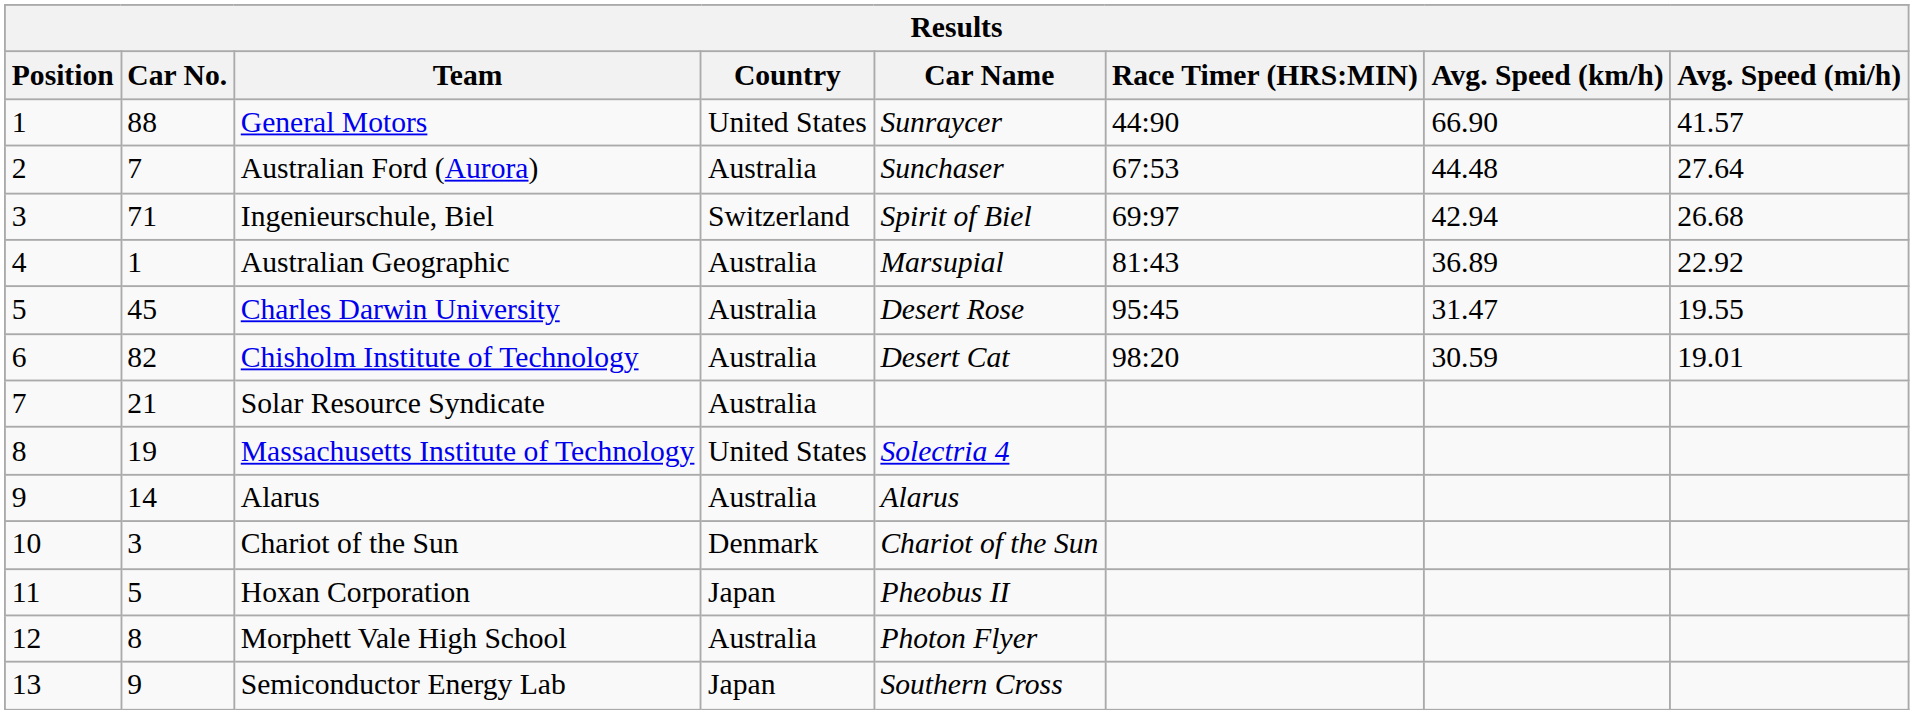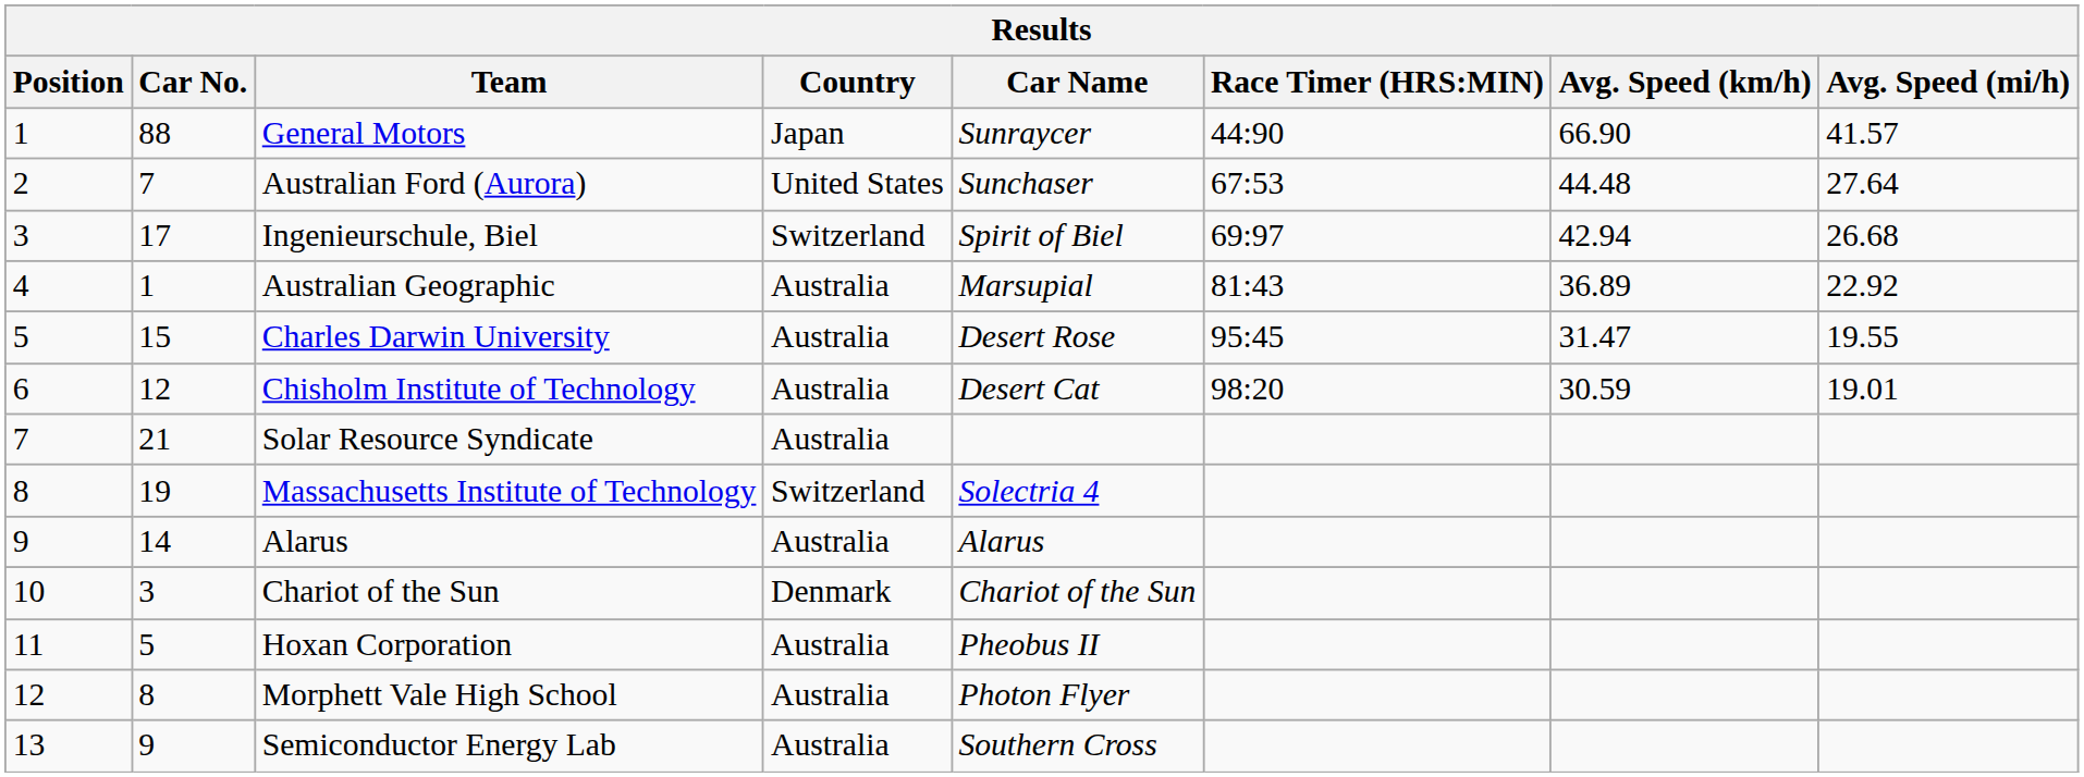General Motors | Country: United States -> Japan
Australian Ford (Aurora) | Country: Australia -> United States
Ingenieurschule, Biel | Car No.: 71 -> 17
Charles Darwin University | Car No.: 45 -> 15
Chisholm Institute of Technology | Car No.: 82 -> 12
Massachusetts Institute of Technology | Country: United States -> Switzerland
Hoxan Corporation | Country: Japan -> Australia
Semiconductor Energy Lab | Country: Japan -> Australia
